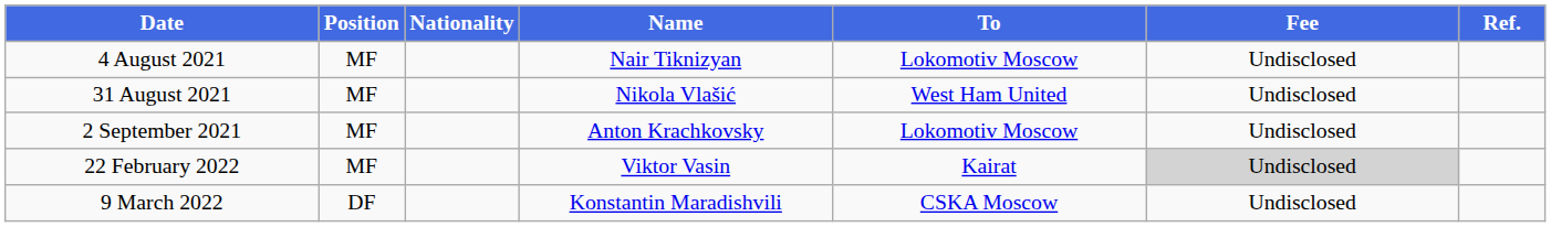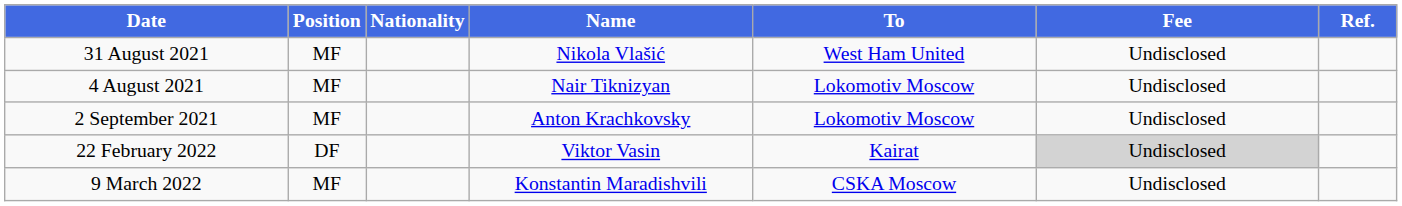rows swapped: 4 August 2021 <-> 31 August 2021
22 February 2022 | Position: MF -> DF
9 March 2022 | Position: DF -> MF
